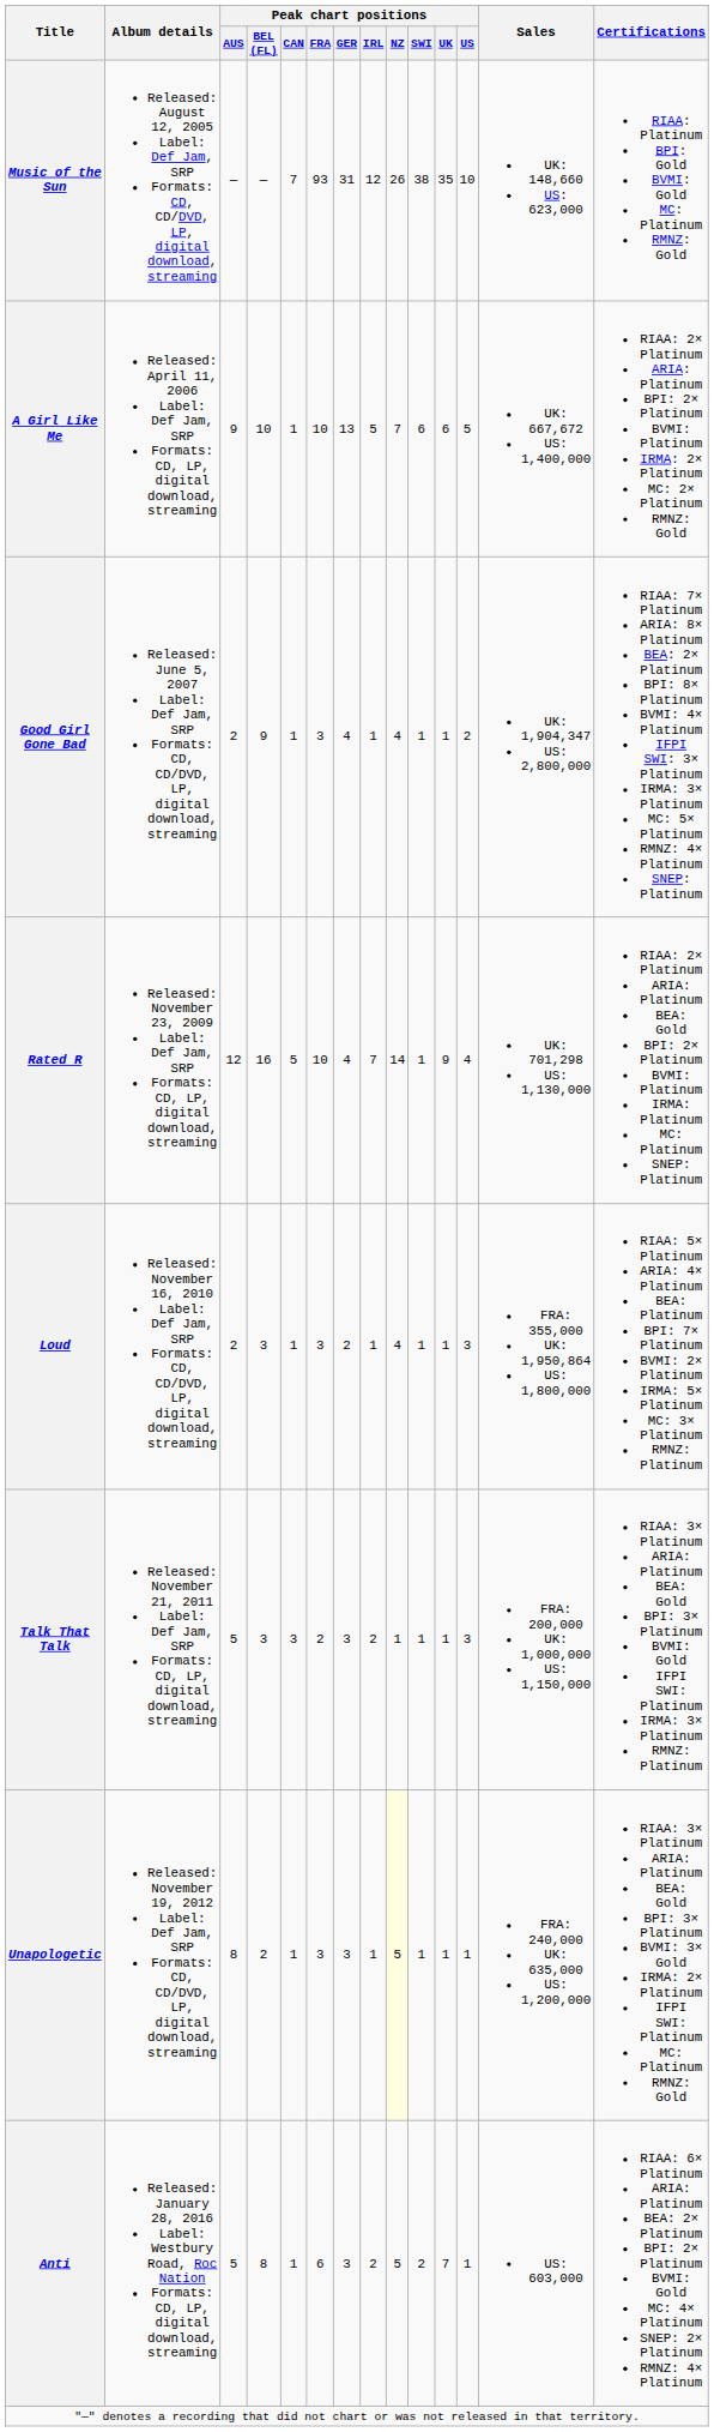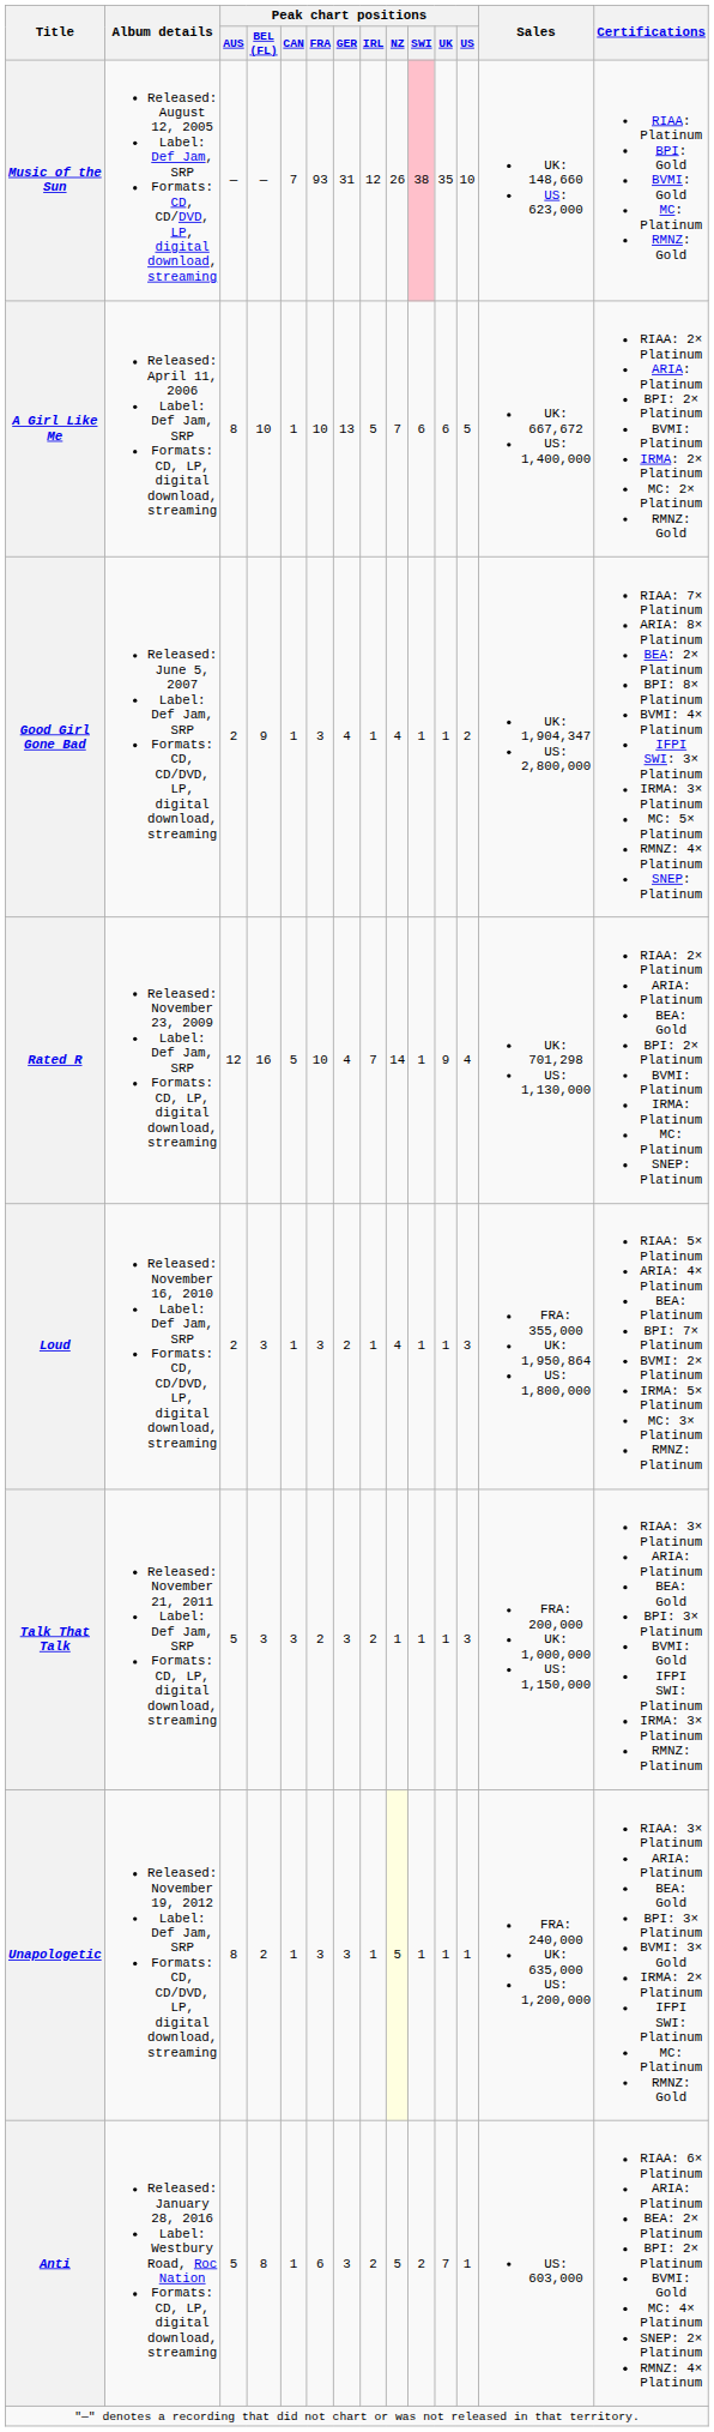Music of the Sun | Peak chart positions / SWI: no background -> pink background
A Girl Like Me | Peak chart positions / AUS: 9 -> 8
